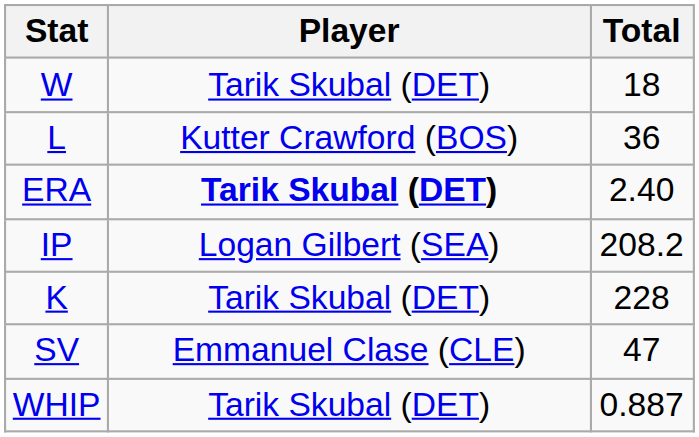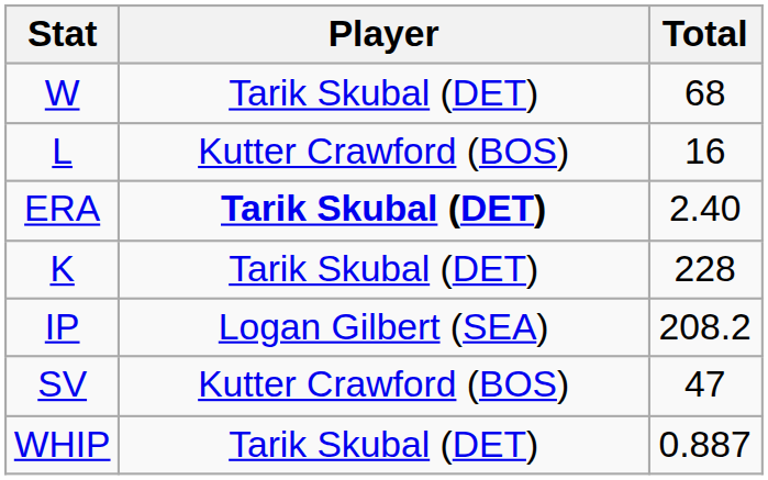W | Total: 18 -> 68
L | Total: 36 -> 16
rows swapped: K <-> IP
SV | Player: Emmanuel Clase (CLE) -> Kutter Crawford (BOS)
